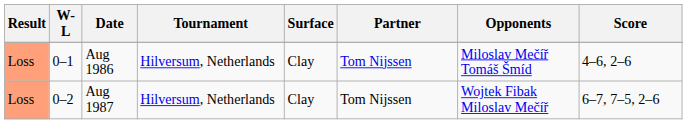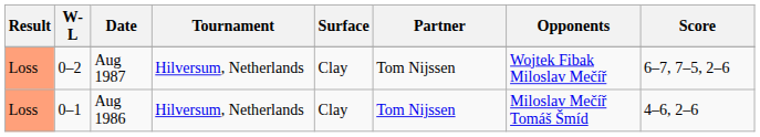rows swapped: Aug 1986 <-> Aug 1987
